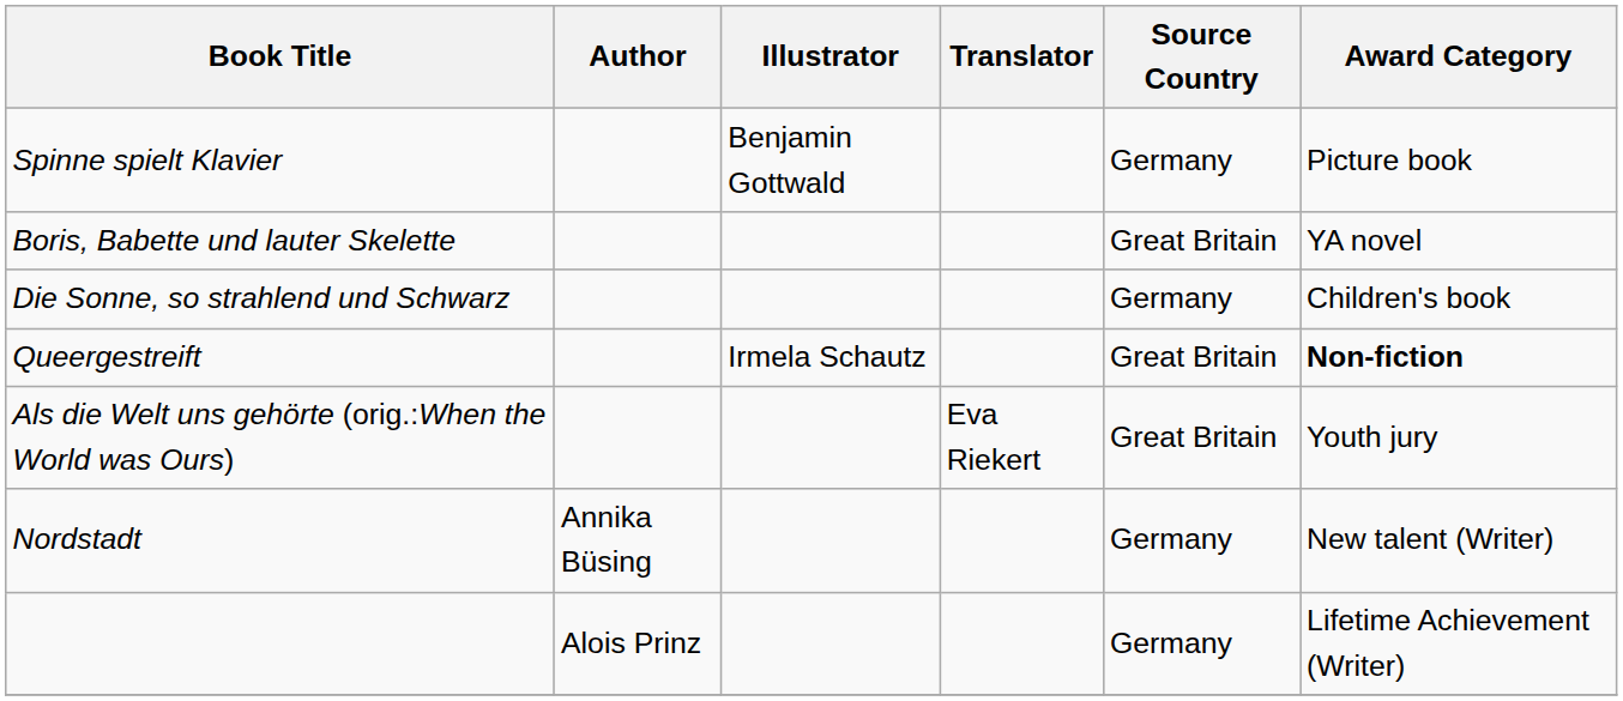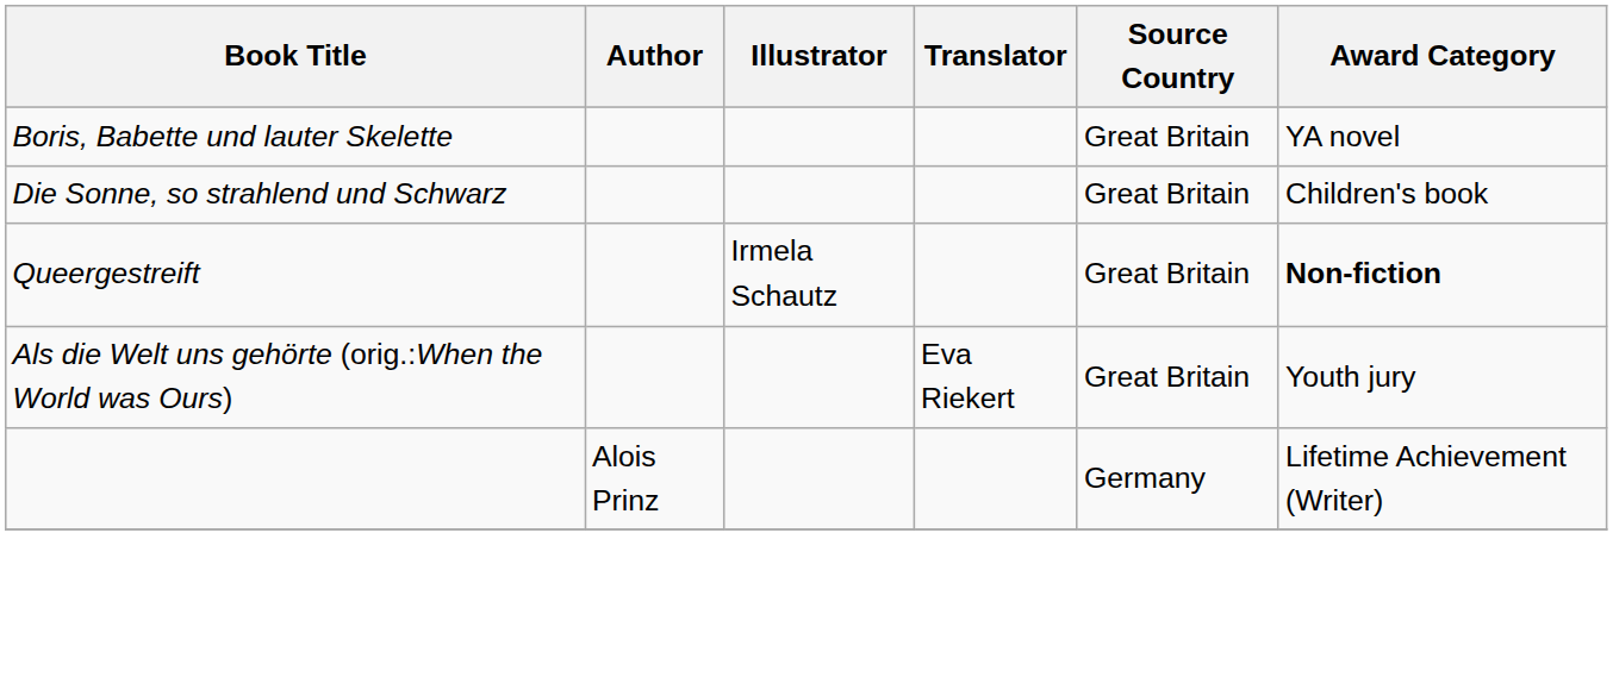- row: Spinne spielt Klavier | Benjamin Gottwald | Germany | Picture book
Die Sonne, so strahlend und Schwarz | Source Country: Germany -> Great Britain
- row: Nordstadt | Annika Büsing | Germany | New talent (Writer)
